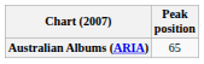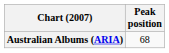Australian Albums (ARIA) | Peak position: 65 -> 68
